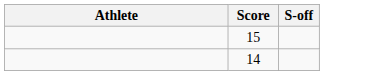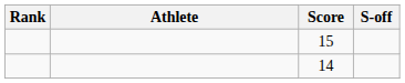+ column: Rank
